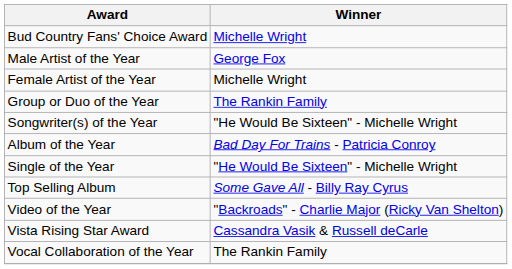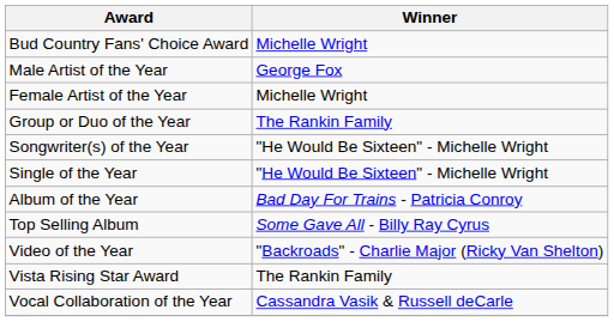rows swapped: Single of the Year <-> Album of the Year
Vista Rising Star Award | Winner: Cassandra Vasik & Russell deCarle -> The Rankin Family
Vocal Collaboration of the Year | Winner: The Rankin Family -> Cassandra Vasik & Russell deCarle
